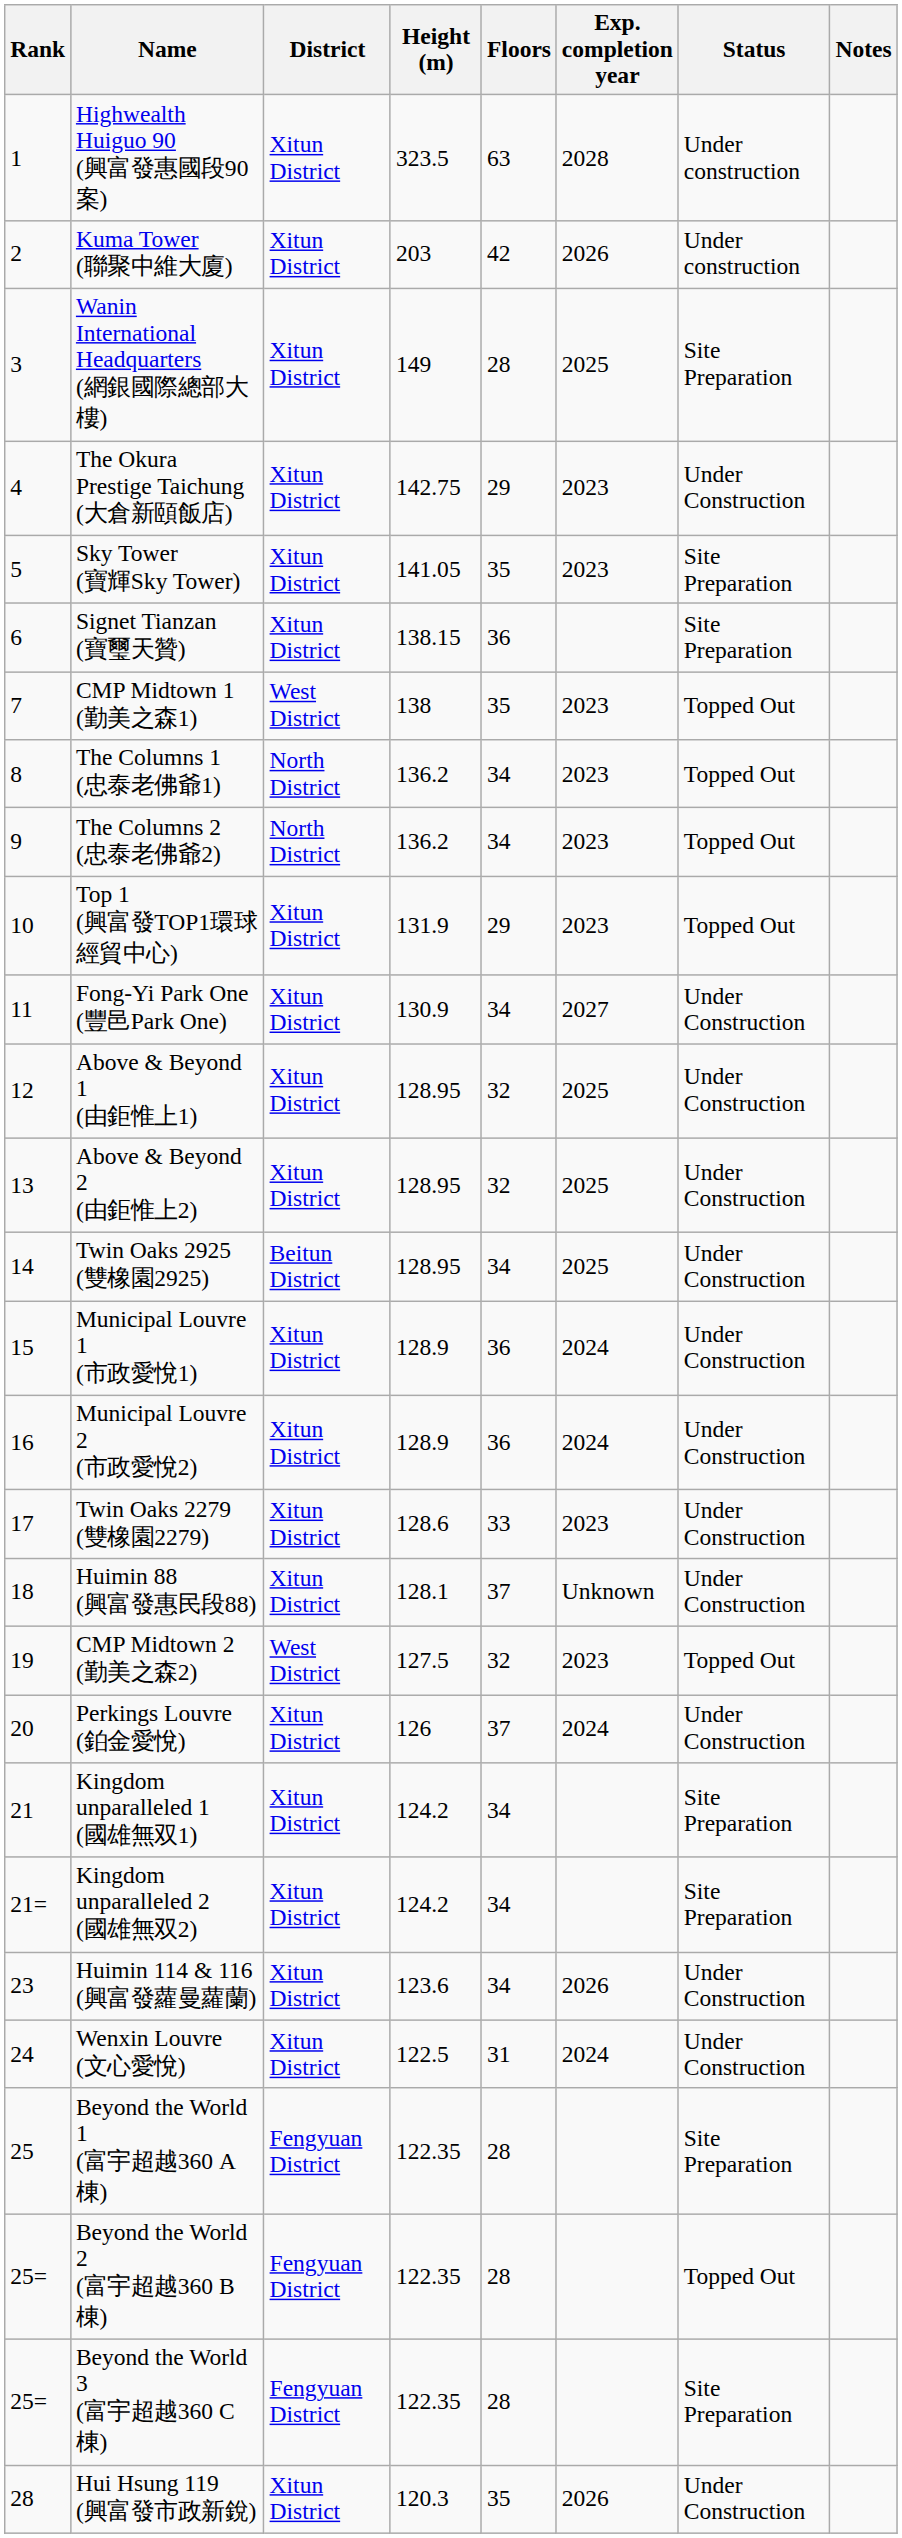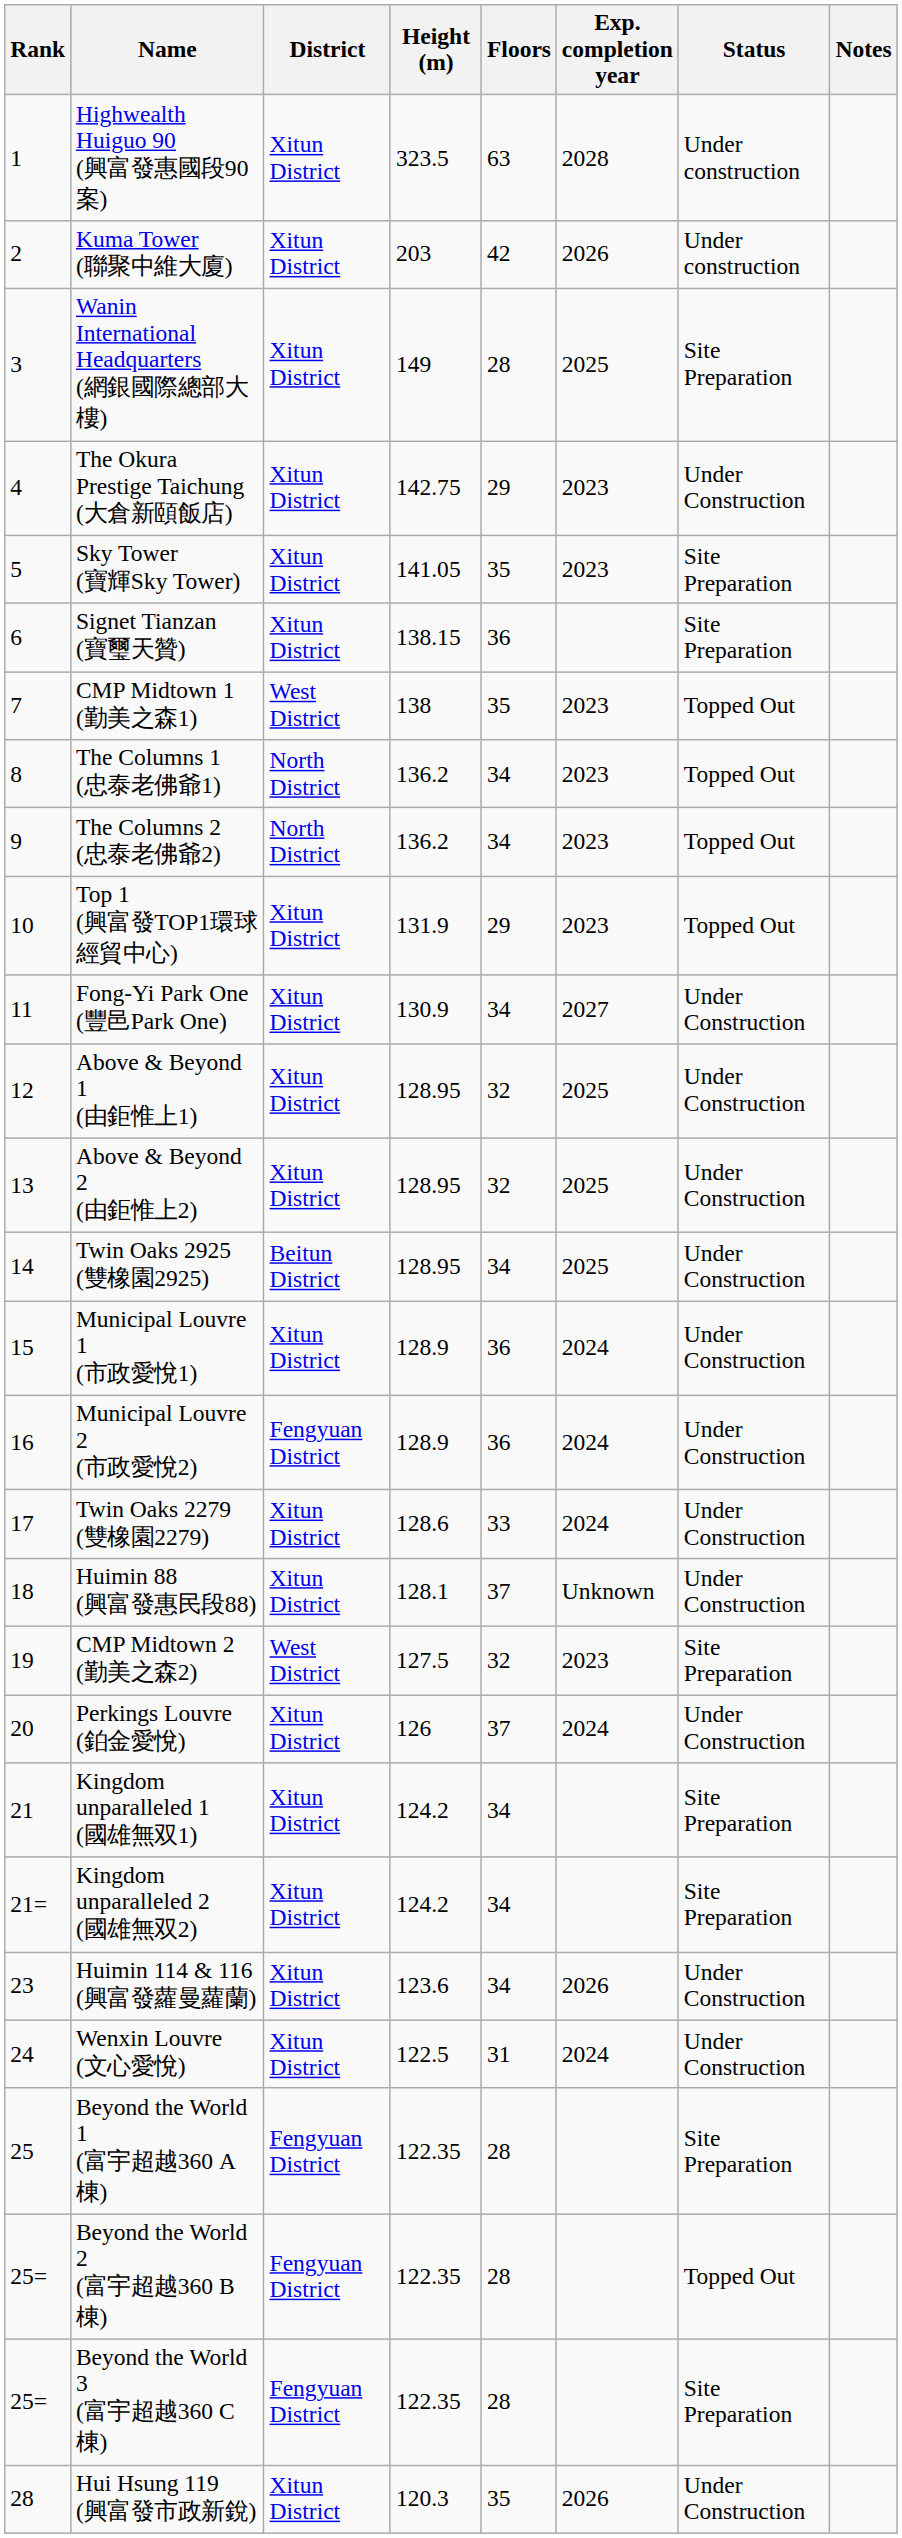Municipal Louvre 2 (市政愛悅2) | District: Xitun District -> Fengyuan District
Twin Oaks 2279 (雙橡園2279) | Exp. completion year: 2023 -> 2024
CMP Midtown 2 (勤美之森2) | Status: Topped Out -> Site Preparation
